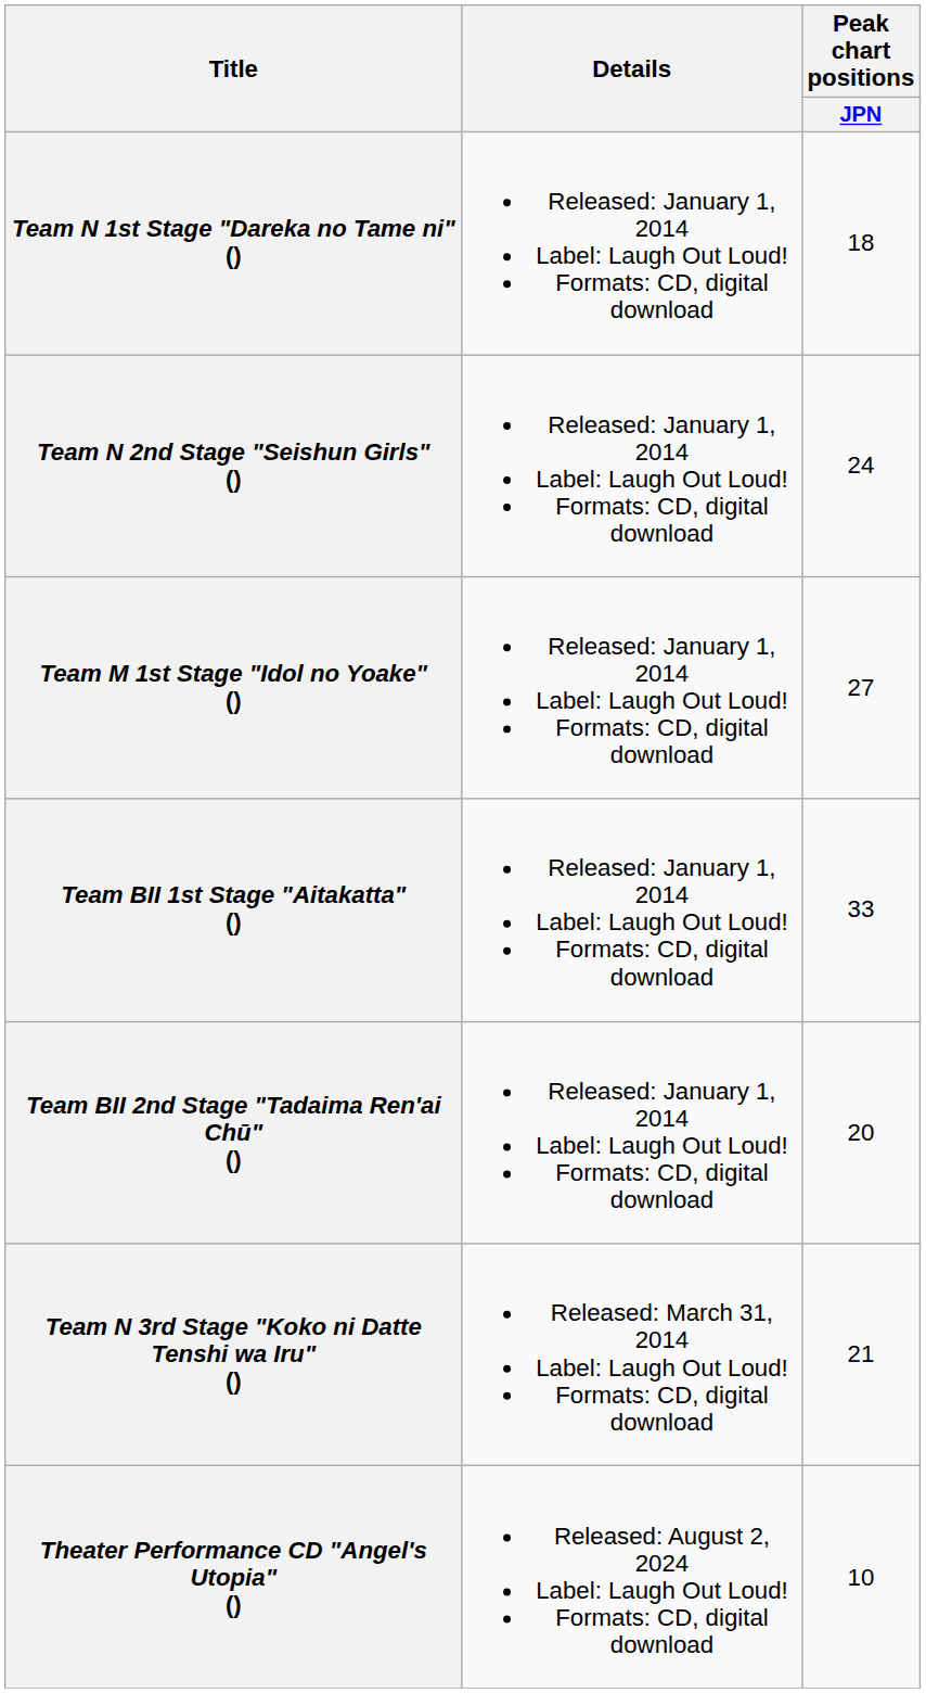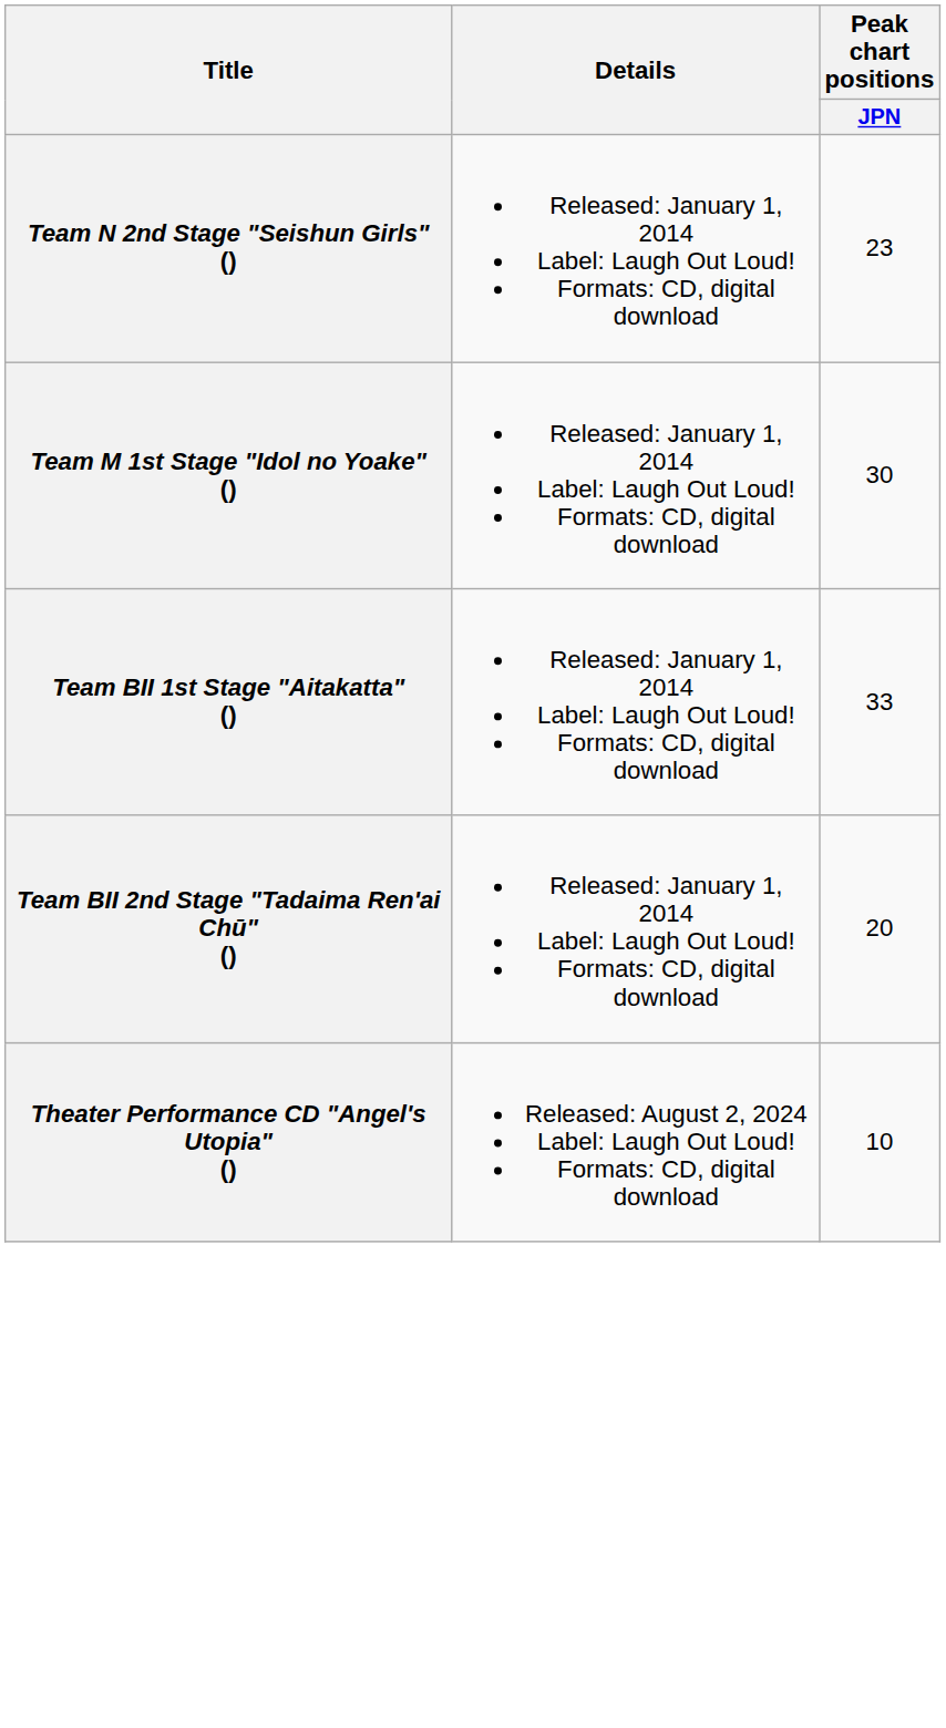- row: Team N 1st Stage "Dareka no Tame ni" () | Released: January 1, 2014 Label: Laugh Out Loud! Formats: CD, digital download | 18
Team N 2nd Stage "Seishun Girls" () | Peak chart positions / JPN: 24 -> 23
Team M 1st Stage "Idol no Yoake" () | Peak chart positions / JPN: 27 -> 30
- row: Team N 3rd Stage "Koko ni Datte Tenshi wa Iru" () | Released: March 31, 2014 Label: Laugh Out Loud! Formats: CD, digital download | 21
